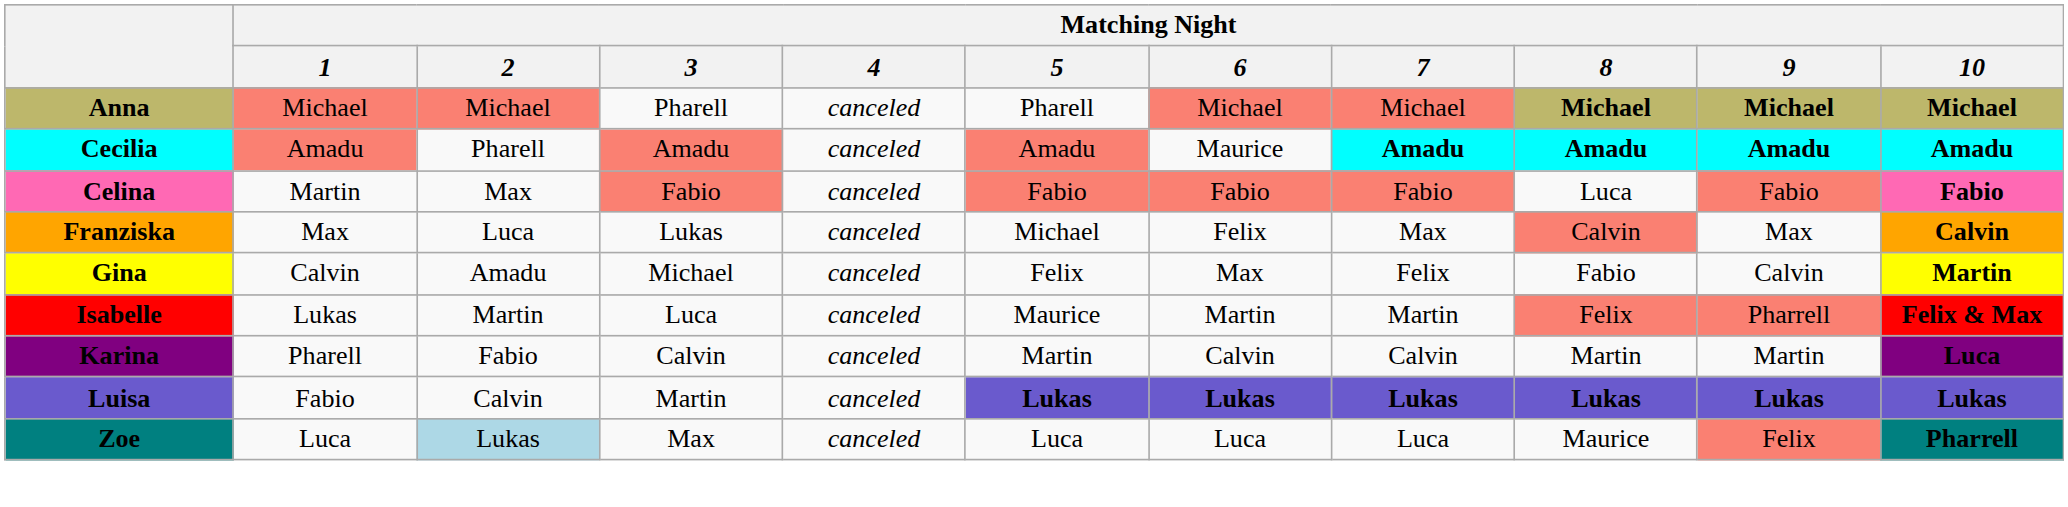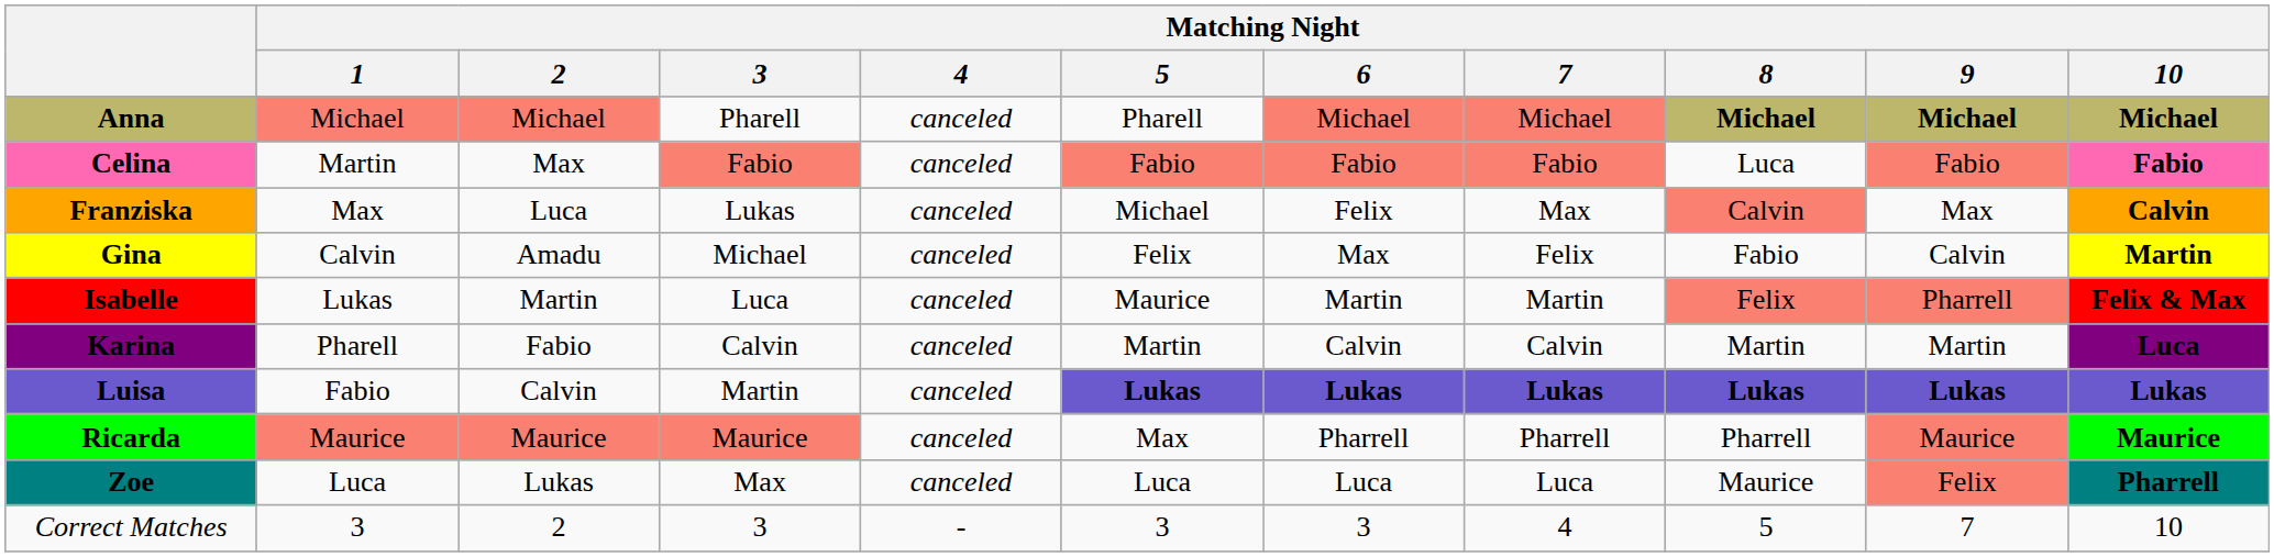- row: Cecilia | Amadu | Pharell | Amadu | canceled | Amadu | Maurice | Amadu | Amadu | Amadu | Amadu
+ row: Ricarda | Maurice | Maurice | Maurice | canceled | Max | Pharrell | Pharrell | Pharrell | Maurice | Maurice
Zoe | Matching Night / 2: lightblue background -> no background
+ row: Correct Matches | 3 | 2 | 3 | - | 3 | 3 | 4 | 5 | 7 | 10
